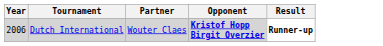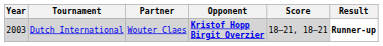+ column: Score | 18–21, 18–21
Dutch International | Year: 2006 -> 2003
